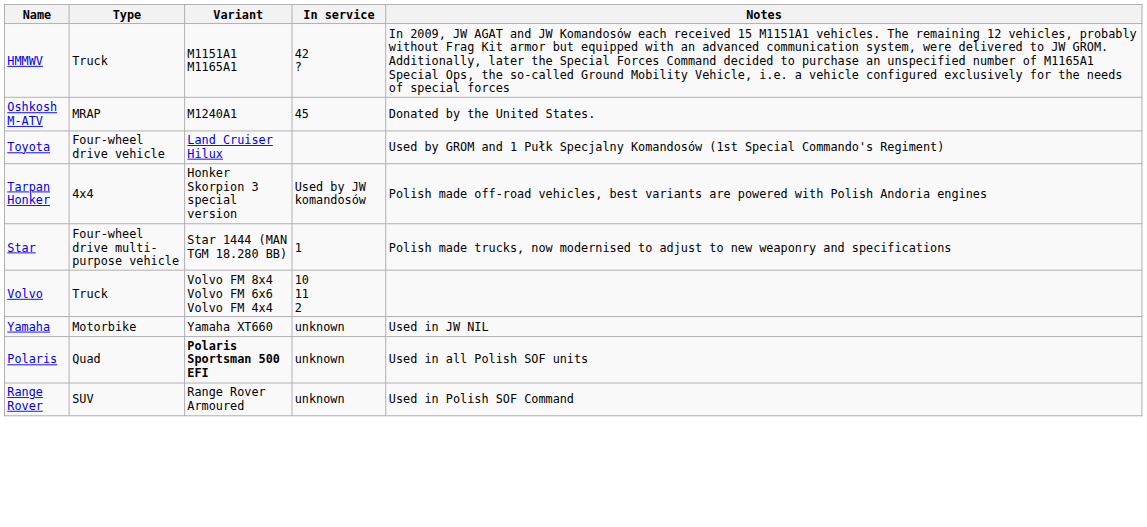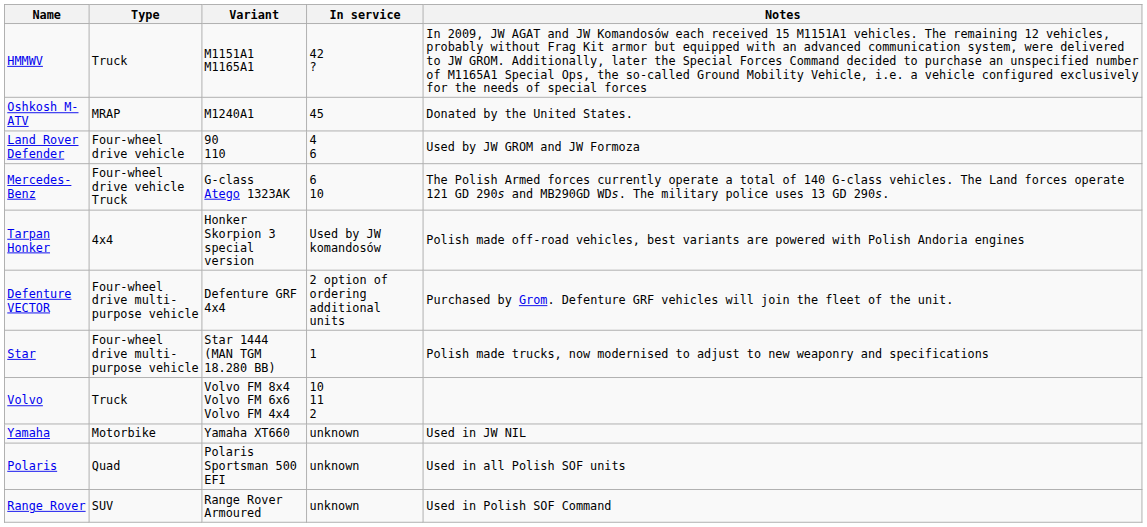- row: Toyota | Four-wheel drive vehicle | Land Cruiser Hilux | Used by GROM and 1 Pułk Specjalny Komandosów (1st Special Commando's Regiment)
+ row: Land Rover Defender | Four-wheel drive vehicle | 90 110 | 4 6 | Used by JW GROM and JW Formoza
+ row: Mercedes-Benz | Four-wheel drive vehicle Truck | G-class Atego 1323AK | 6 10 | The Polish Armed forces currently operate a total of 140 G-class vehicles. The Land forces operate 121 GD 290s and MB290GD WDs. The military police uses 13 GD 290s.
+ row: Defenture VECTOR | Four-wheel drive multi-purpose vehicle | Defenture GRF 4x4 | 2 option of ordering additional units | Purchased by Grom. Defenture GRF vehicles will join the fleet of the unit.
Polaris | Variant: bold -> normal
